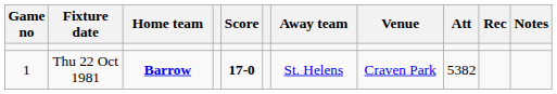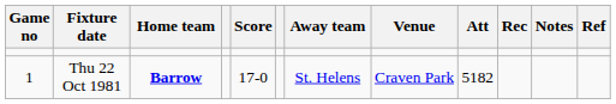+ column: Ref
Thu 22 Oct 1981 | Score: bold -> normal
Thu 22 Oct 1981 | Att: 5382 -> 5182
